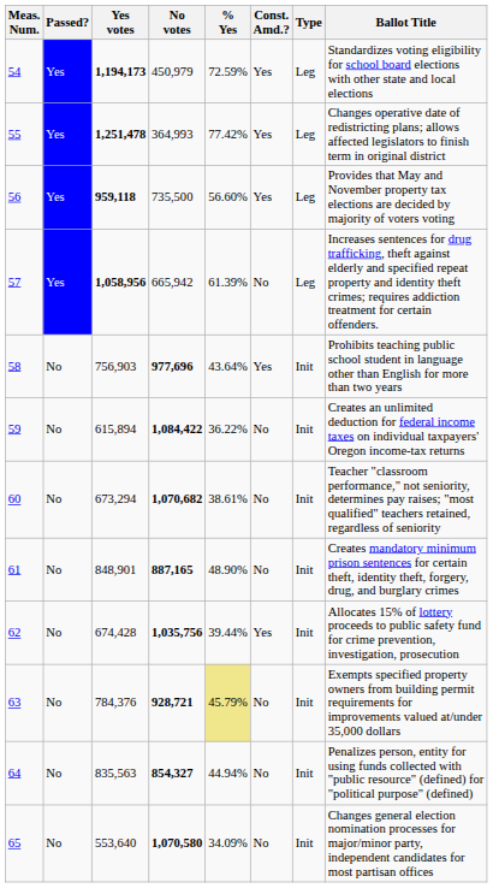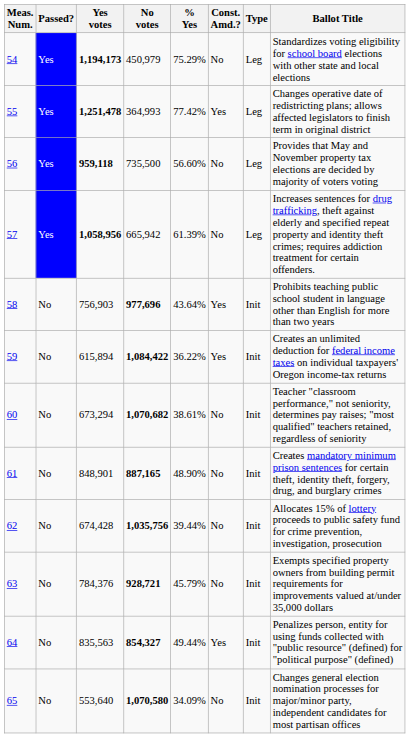54 | % Yes: 72.59% -> 75.29%
54 | Const. Amd.?: Yes -> No
56 | Const. Amd.?: Yes -> No
59 | Const. Amd.?: No -> Yes
62 | Const. Amd.?: Yes -> No
63 | % Yes: khaki background -> no background
64 | % Yes: 44.94% -> 49.44%
64 | Const. Amd.?: No -> Yes
